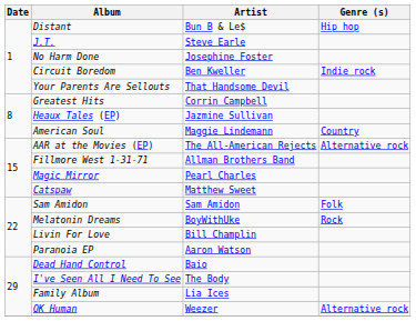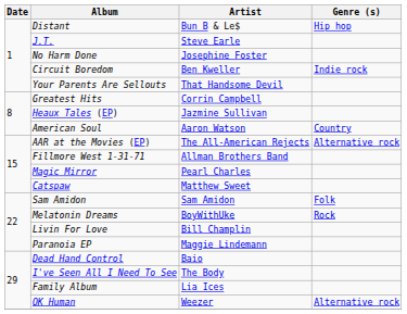American Soul | Artist: Maggie Lindemann -> Aaron Watson
Paranoia EP | Artist: Aaron Watson -> Maggie Lindemann
